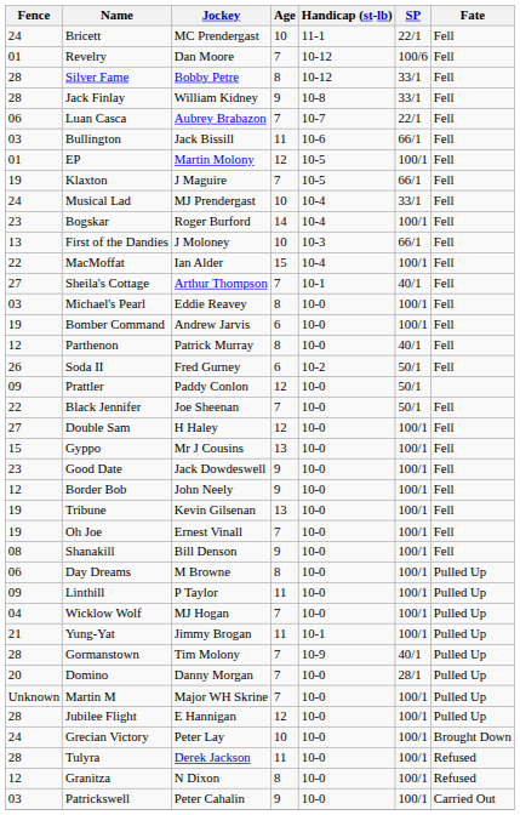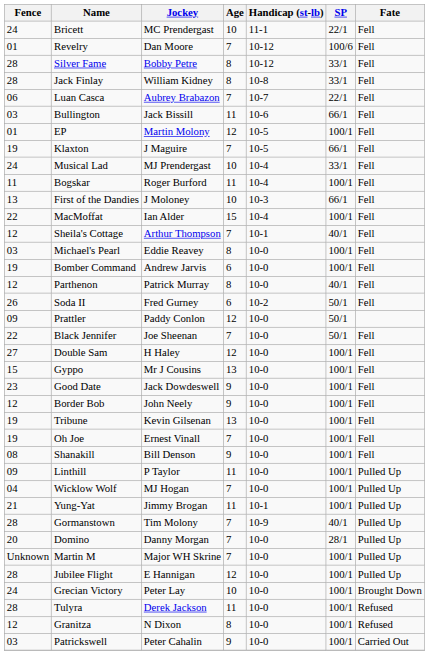Jack Finlay | Age: 9 -> 8
Bogskar | Fence: 23 -> 11
Bogskar | Age: 14 -> 11
Sheila's Cottage | Fence: 27 -> 12
- row: 06 | Day Dreams | M Browne | 8 | 10-0 | 100/1 | Pulled Up
